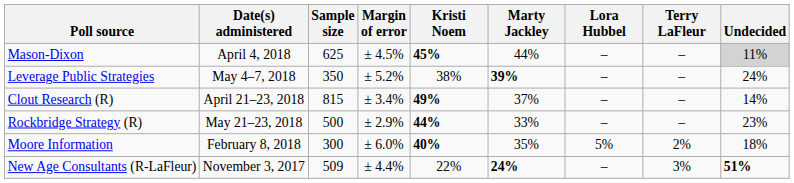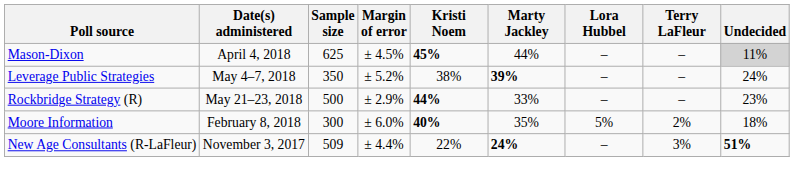- row: Clout Research (R) | April 21–23, 2018 | 815 | ± 3.4% | 49% | 37% | – | – | 14%
